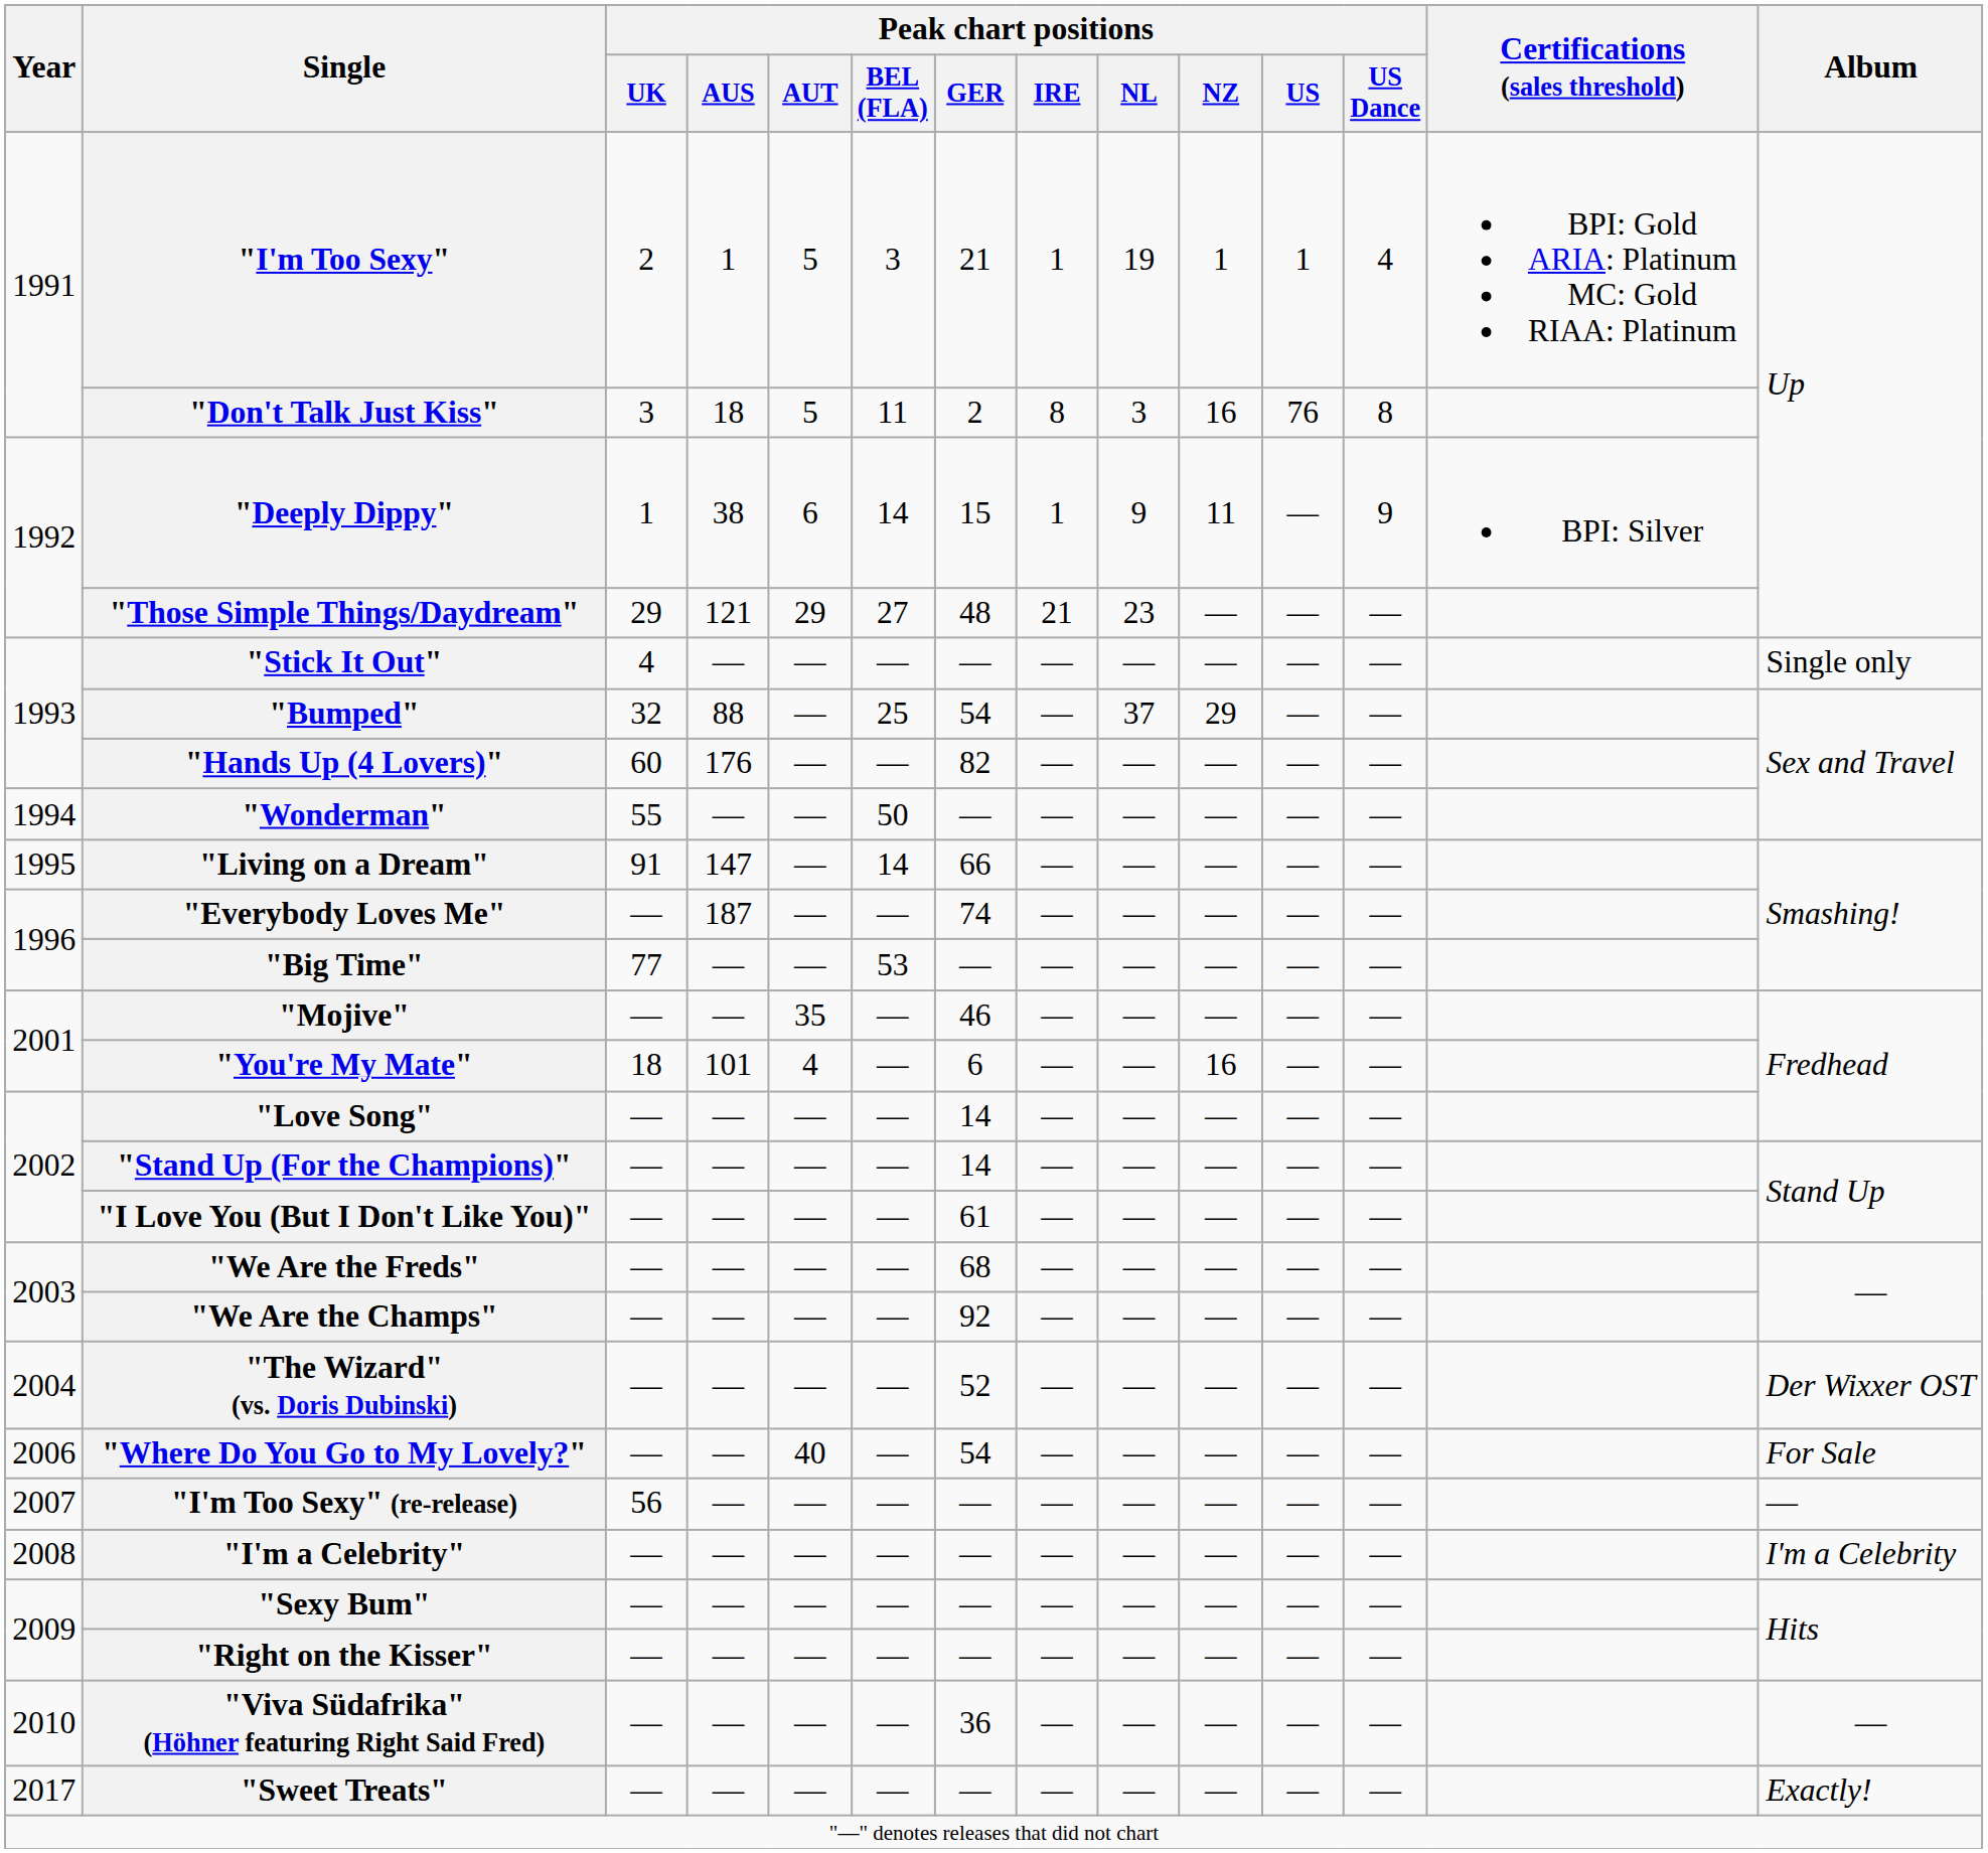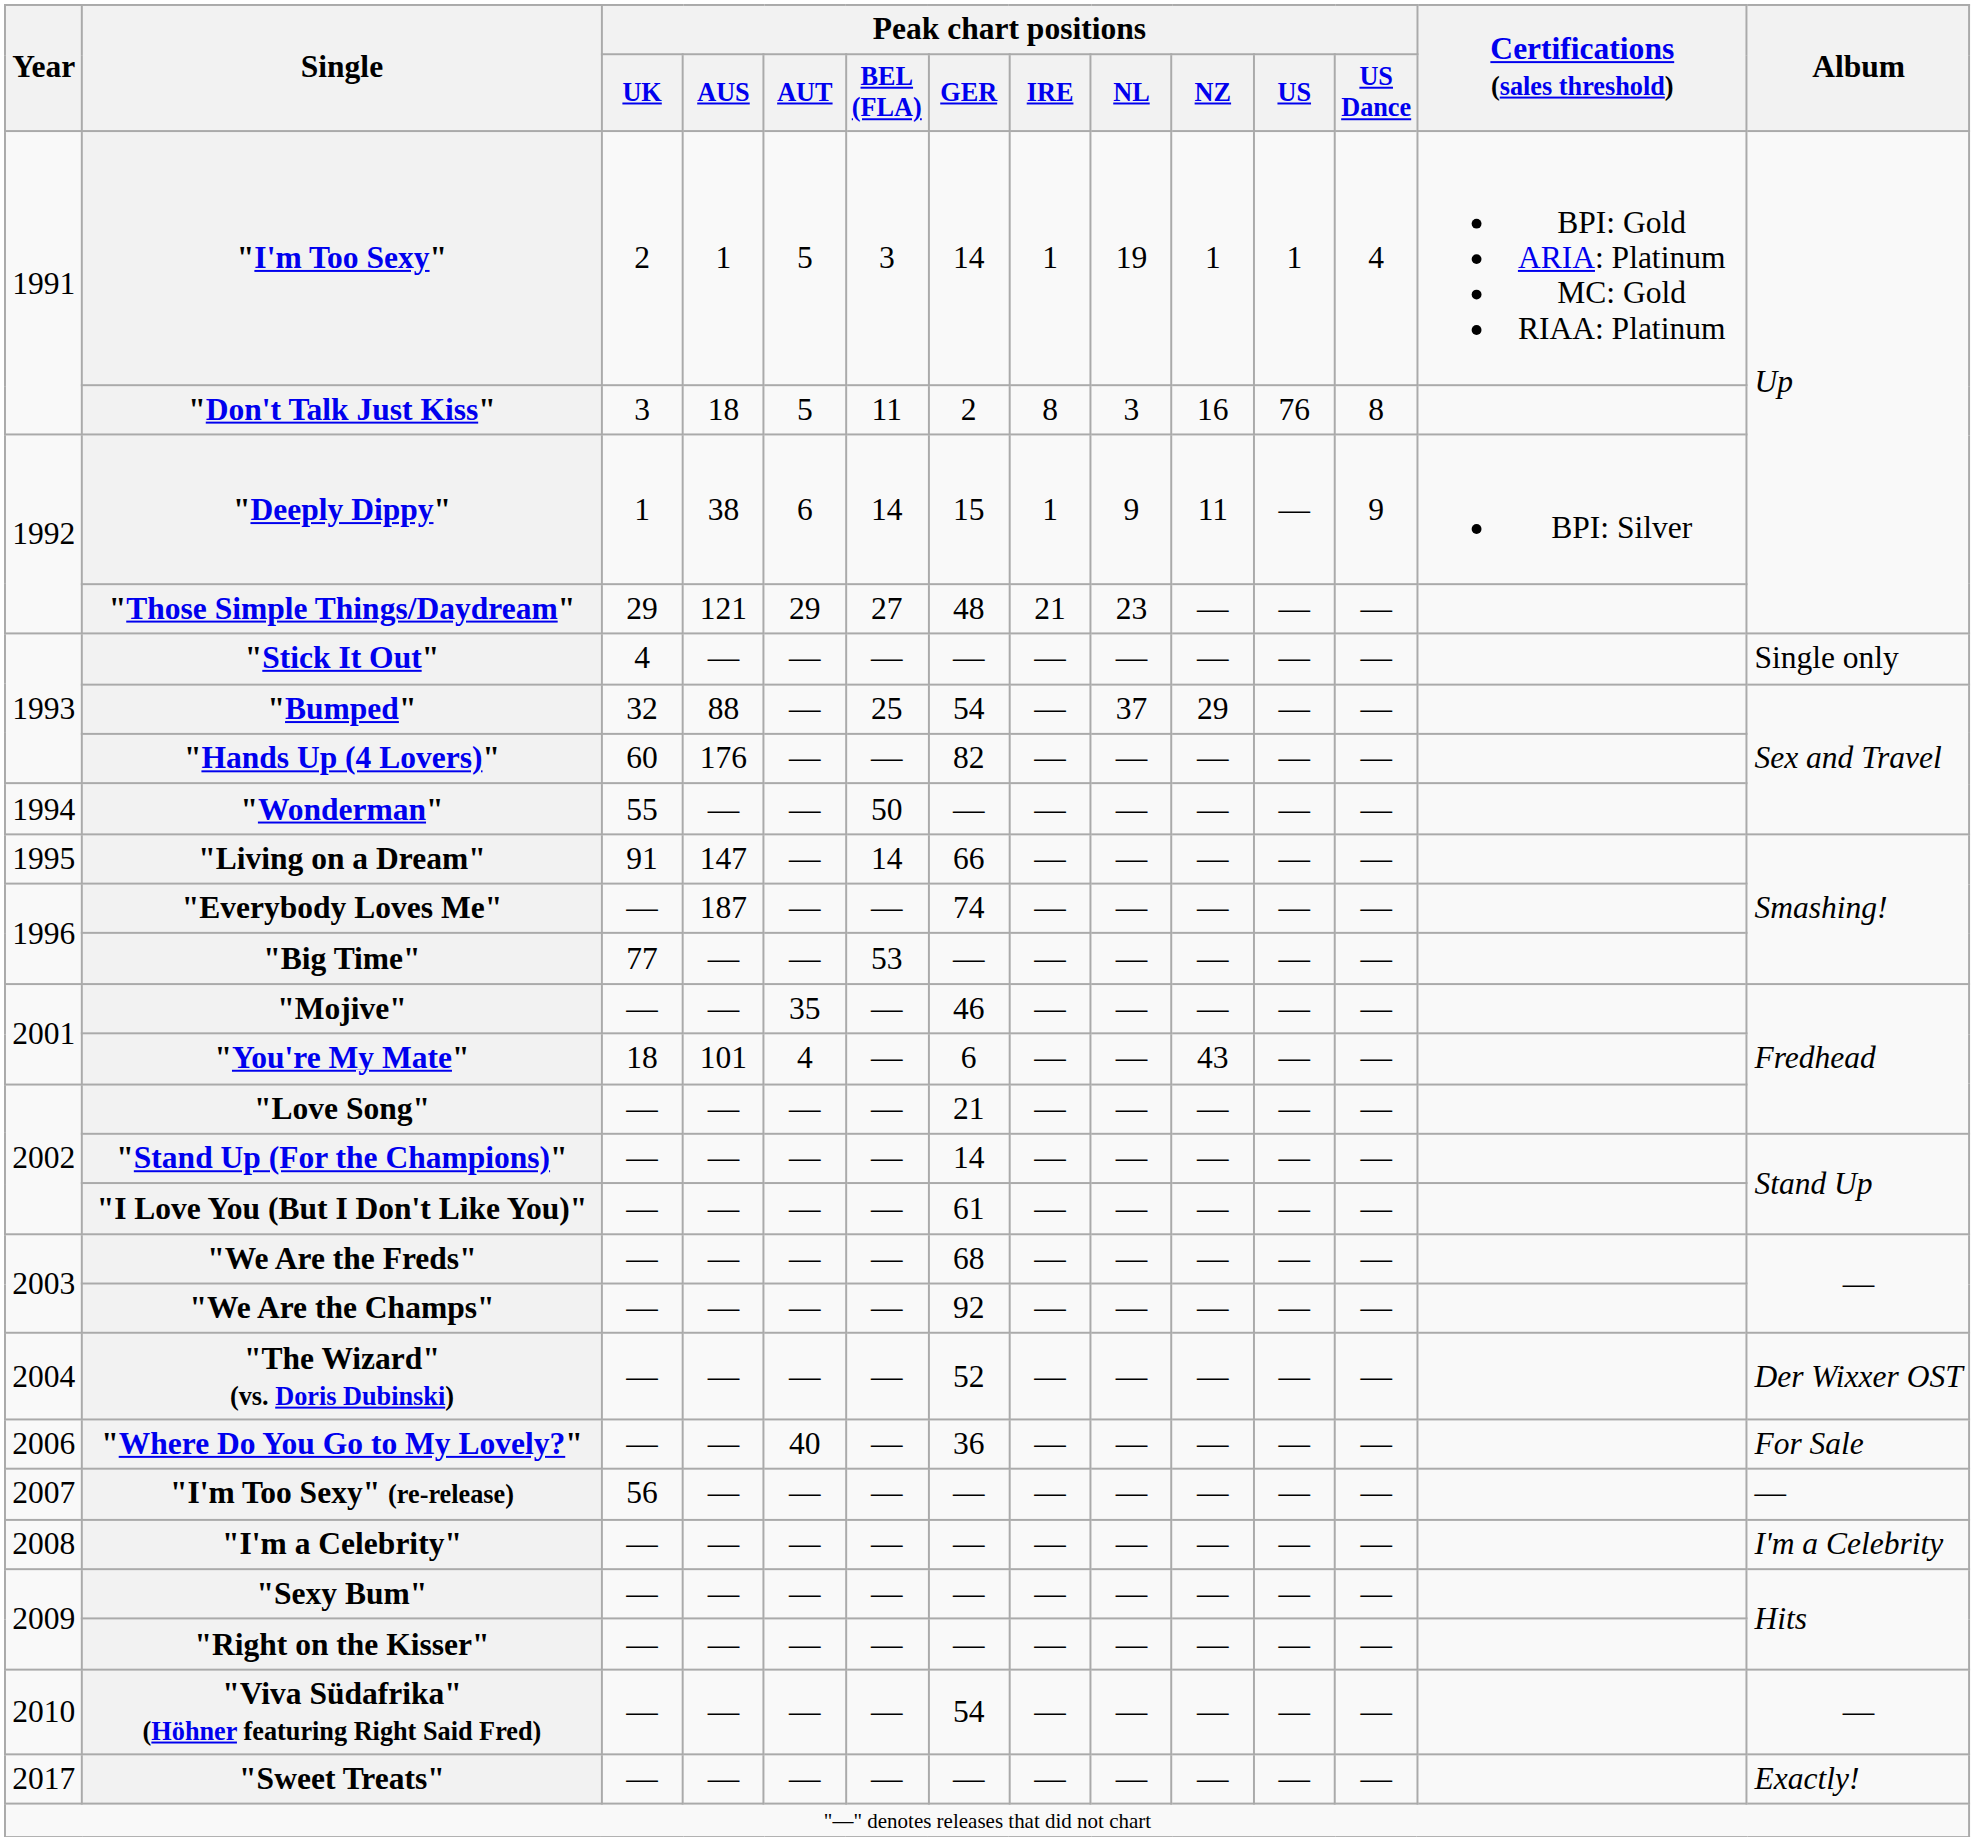"I'm Too Sexy" | Peak chart positions / GER: 21 -> 14
"You're My Mate" | Peak chart positions / NZ: 16 -> 43
"Love Song" | Peak chart positions / GER: 14 -> 21
"Where Do You Go to My Lovely?" | Peak chart positions / GER: 54 -> 36
"Viva Südafrika" (Höhner featuring Right Said Fred) | Peak chart positions / GER: 36 -> 54
